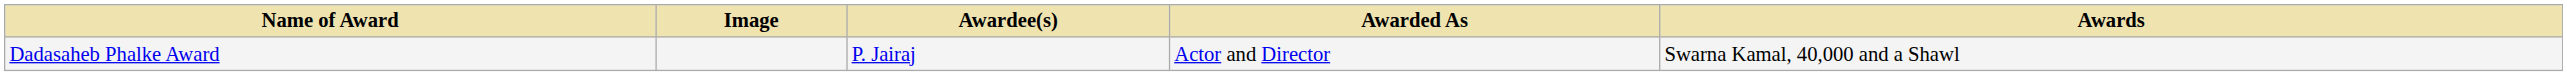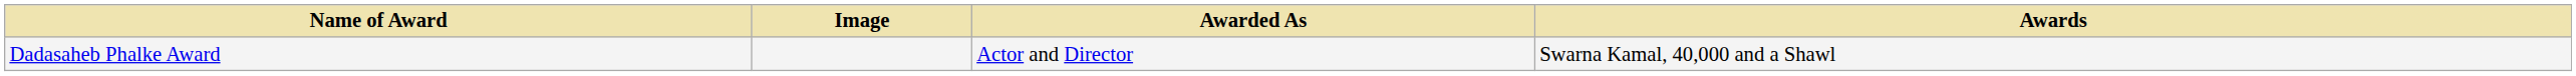- column: Awardee(s) | P. Jairaj
